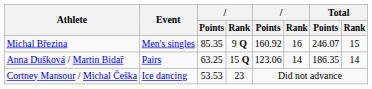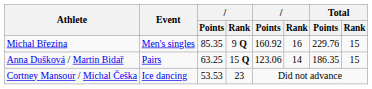Michal Březina | Total / Points: 246.07 -> 229.76
Anna Dušková / Martin Bidař | Total / Rank: 14 -> 15
